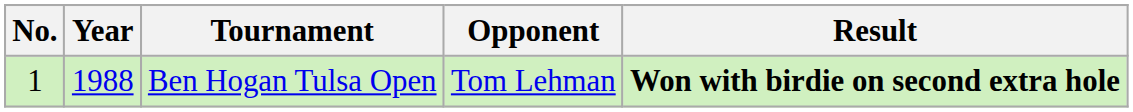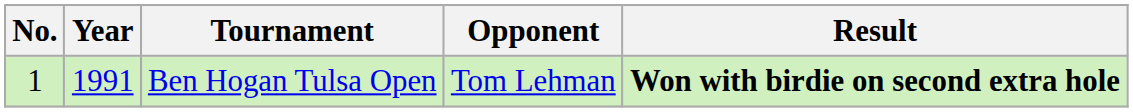Ben Hogan Tulsa Open | Year: 1988 -> 1991
